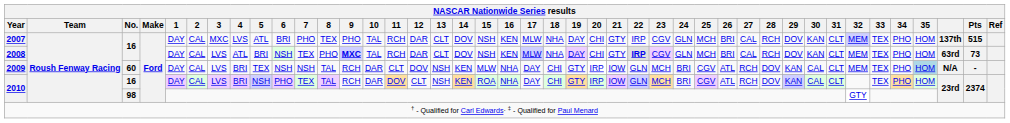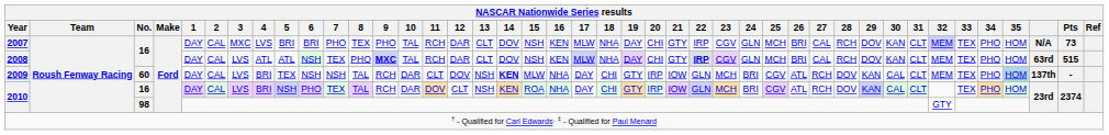2007 | 5: ATL -> BRI
2007 | column 40: 137th -> N/A
2007 | Pts: 515 -> 73
2008 | 5: BRI -> ATL
2008 | Pts: 73 -> 515
2009 | 14: normal -> bold
2009 | column 40: N/A -> 137th
